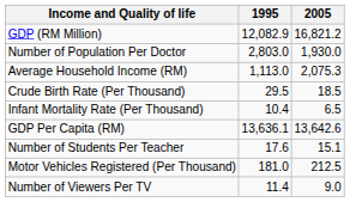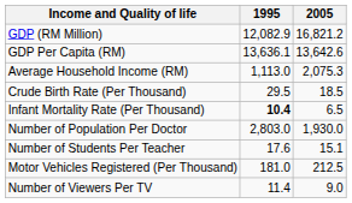rows swapped: GDP Per Capita (RM) <-> Number of Population Per Doctor
Infant Mortality Rate (Per Thousand) | 1995: normal -> bold
